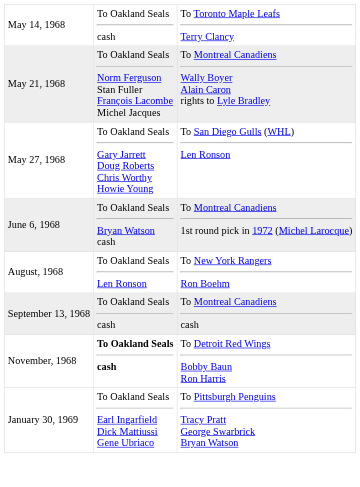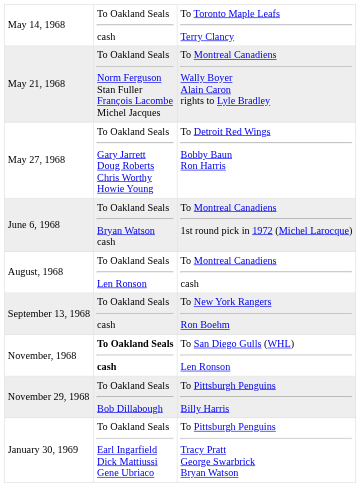May 27, 1968 | column 3: To San Diego Gulls (WHL) Len Ronson -> To Detroit Red Wings Bobby Baun Ron Harris
August, 1968 | column 3: To New York Rangers Ron Boehm -> To Montreal Canadiens cash
September 13, 1968 | column 3: To Montreal Canadiens cash -> To New York Rangers Ron Boehm
November, 1968 | column 3: To Detroit Red Wings Bobby Baun Ron Harris -> To San Diego Gulls (WHL) Len Ronson
+ row: November 29, 1968 | To Oakland Seals Bob Dillabough | To Pittsburgh Penguins Billy Harris
